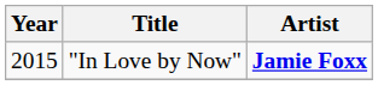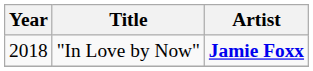"In Love by Now" | Year: 2015 -> 2018
